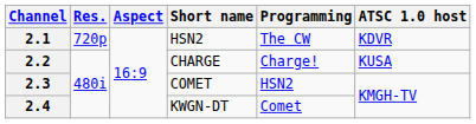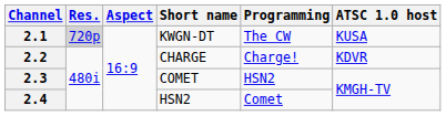2.1 | Res.: no background -> lightgrey background
2.1 | Short name: HSN2 -> KWGN-DT
2.1 | ATSC 1.0 host: KDVR -> KUSA
2.2 | ATSC 1.0 host: KUSA -> KDVR
2.4 | Short name: KWGN-DT -> HSN2
